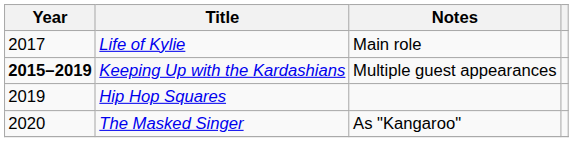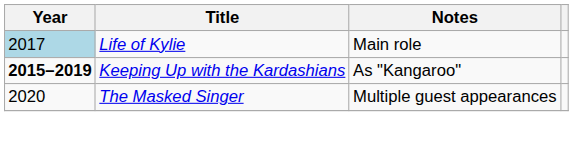Life of Kylie | Year: no background -> lightblue background
Keeping Up with the Kardashians | Notes: Multiple guest appearances -> As "Kangaroo"
- row: 2019 | Hip Hop Squares
The Masked Singer | Notes: As "Kangaroo" -> Multiple guest appearances
